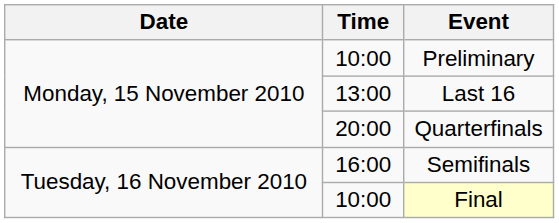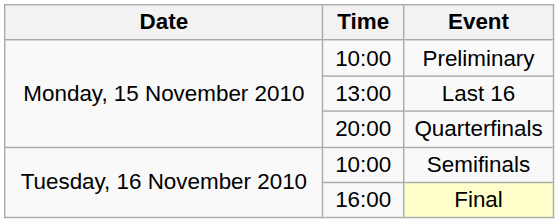Semifinals | Time: 16:00 -> 10:00
Final | Time: 10:00 -> 16:00
